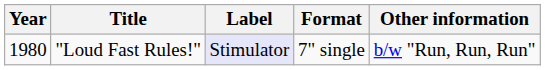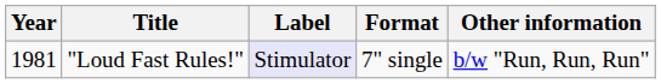"Loud Fast Rules!" | Year: 1980 -> 1981
